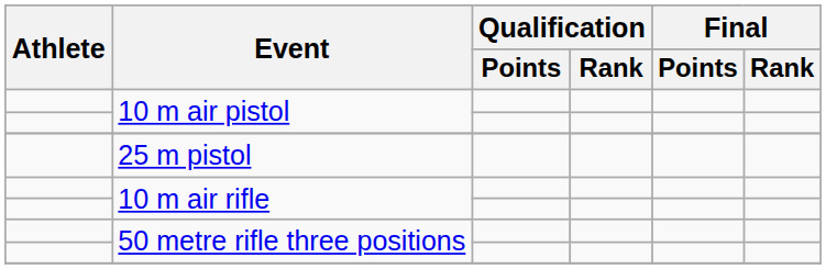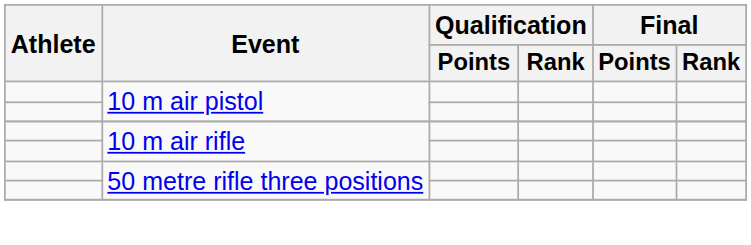- row: 25 m pistol
